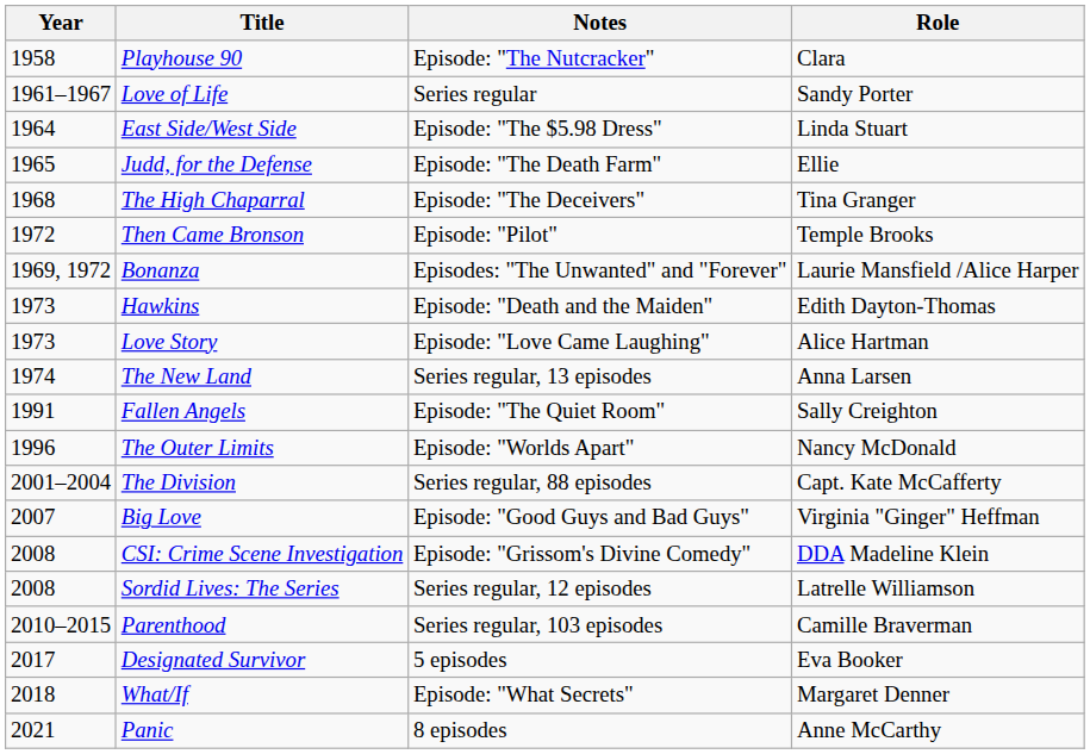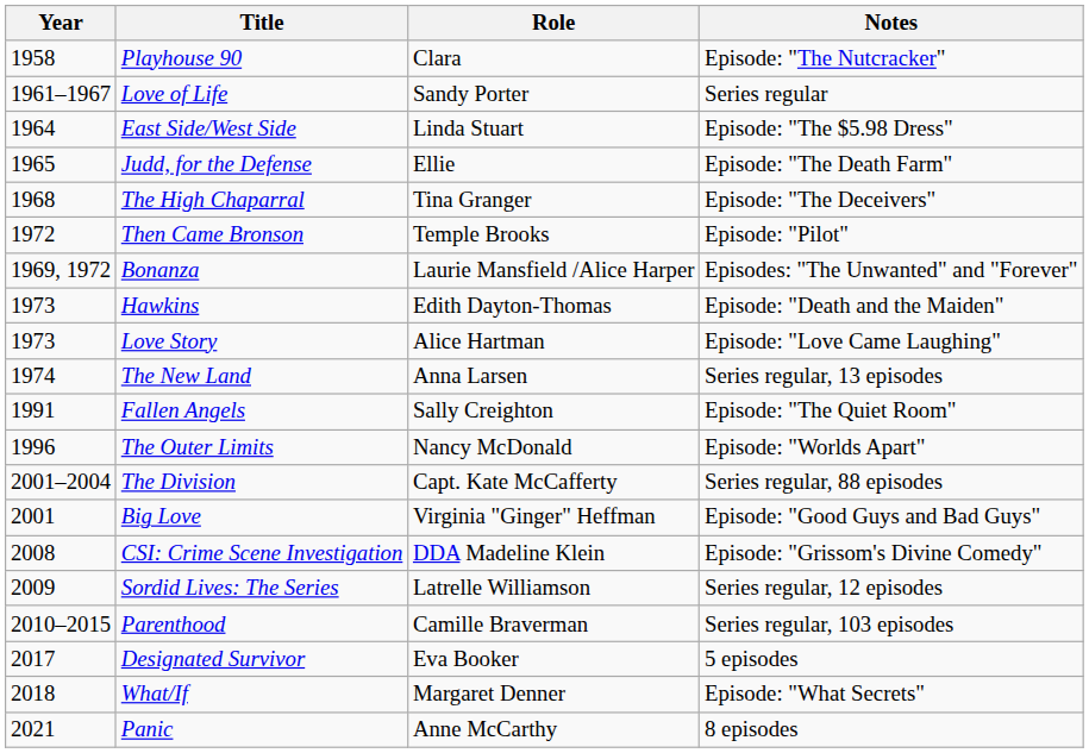columns swapped: Role <-> Notes
Big Love | Year: 2007 -> 2001
Sordid Lives: The Series | Year: 2008 -> 2009
